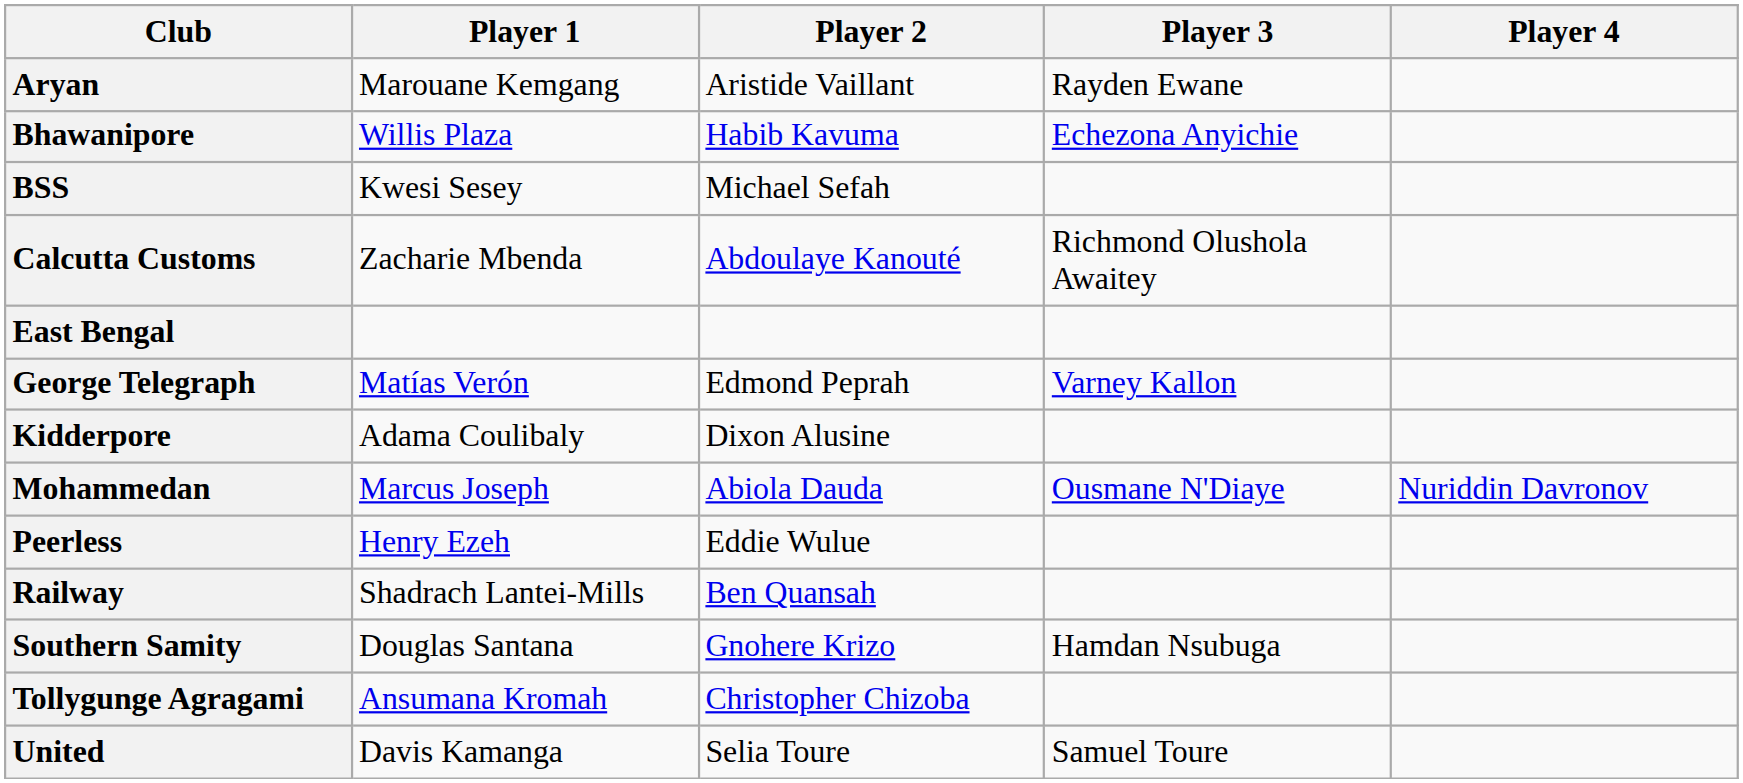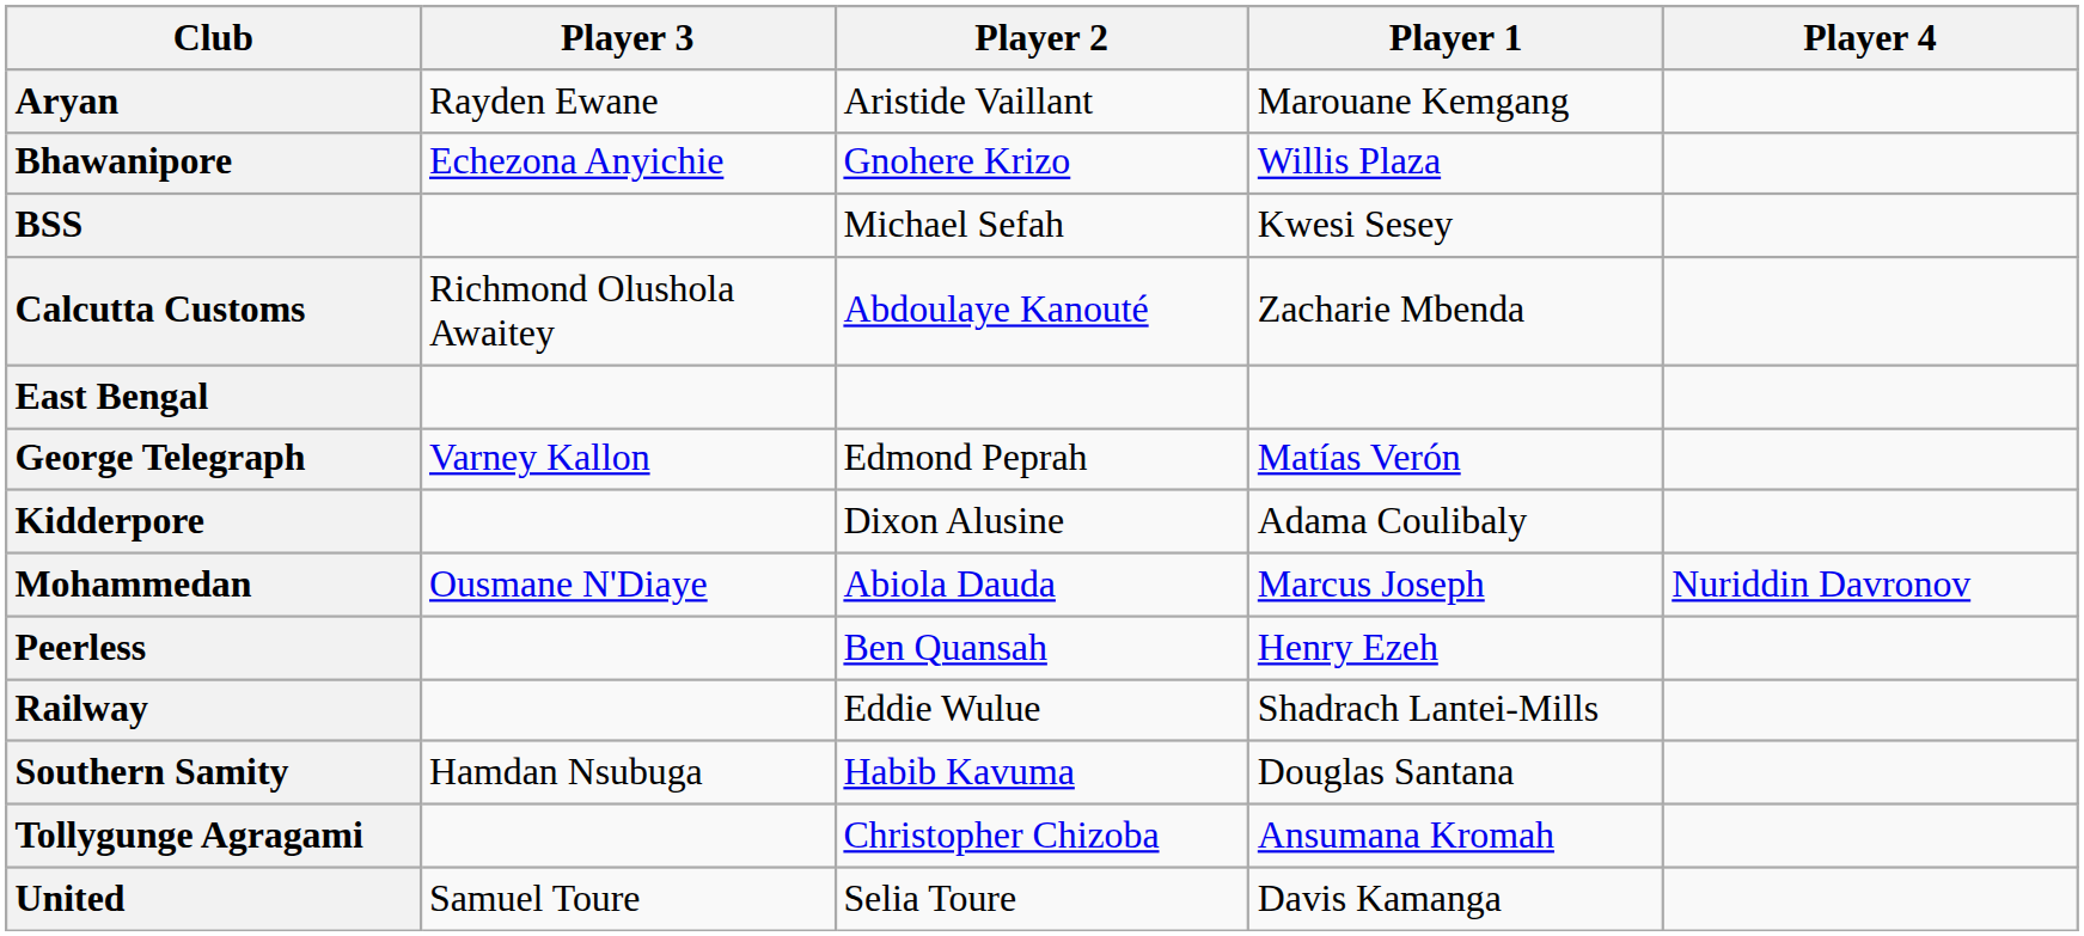columns swapped: Player 1 <-> Player 3
Bhawanipore | Player 2: Habib Kavuma -> Gnohere Krizo
Peerless | Player 2: Eddie Wulue -> Ben Quansah
Railway | Player 2: Ben Quansah -> Eddie Wulue
Southern Samity | Player 2: Gnohere Krizo -> Habib Kavuma
